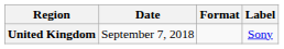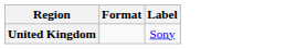- column: Date | September 7, 2018
